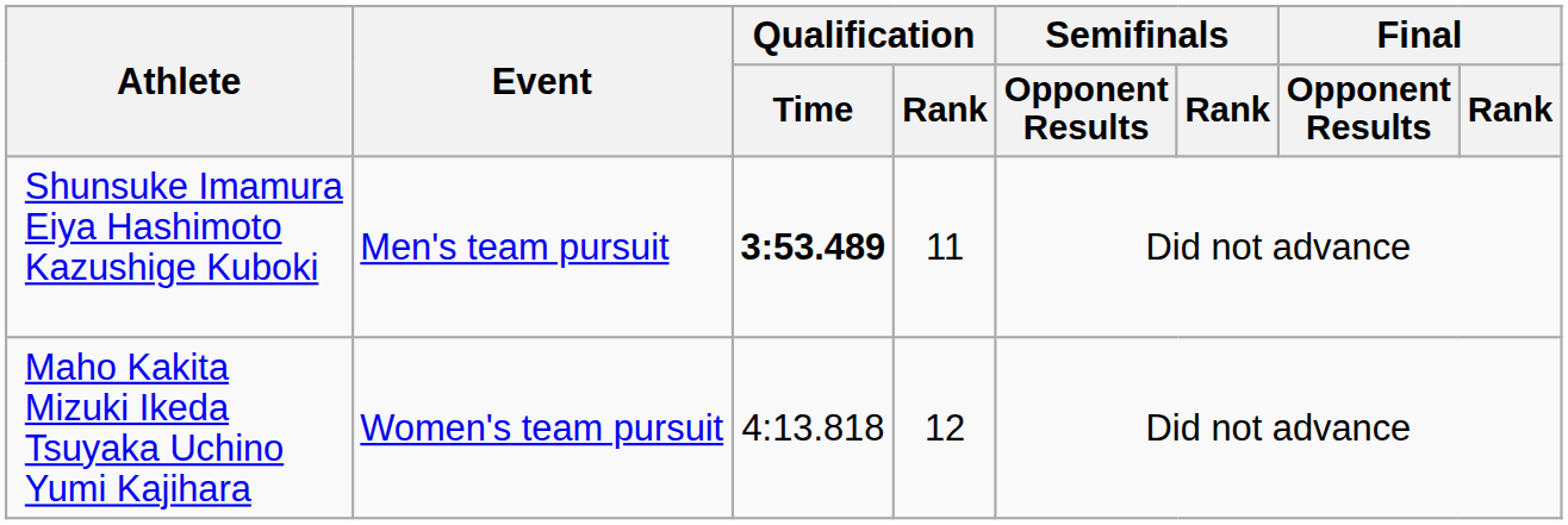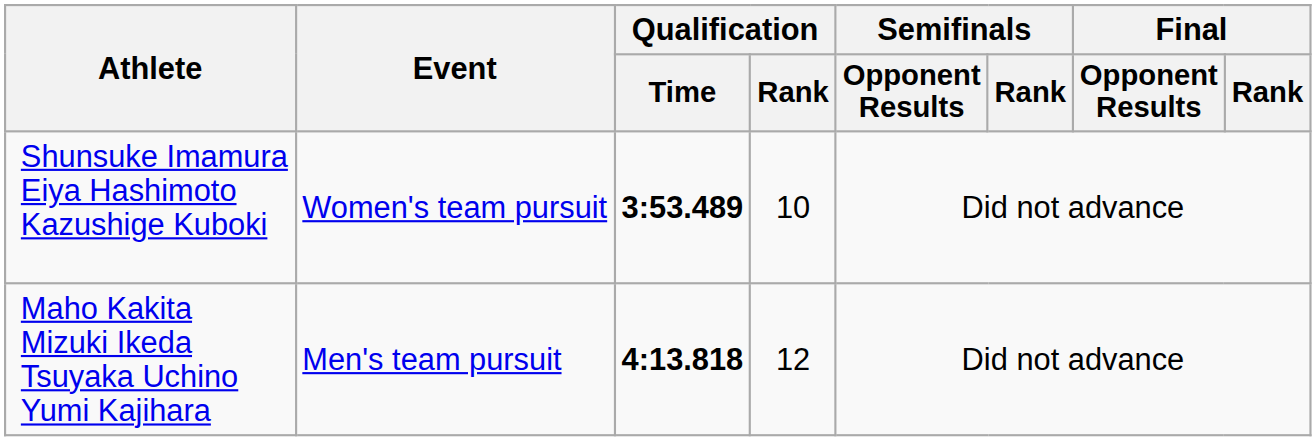Shunsuke Imamura Eiya Hashimoto Kazushige Kuboki | Event: Men's team pursuit -> Women's team pursuit
Shunsuke Imamura Eiya Hashimoto Kazushige Kuboki | Qualification / Rank: 11 -> 10
Maho Kakita Mizuki Ikeda Tsuyaka Uchino Yumi Kajihara | Event: Women's team pursuit -> Men's team pursuit
Maho Kakita Mizuki Ikeda Tsuyaka Uchino Yumi Kajihara | Qualification / Time: normal -> bold
